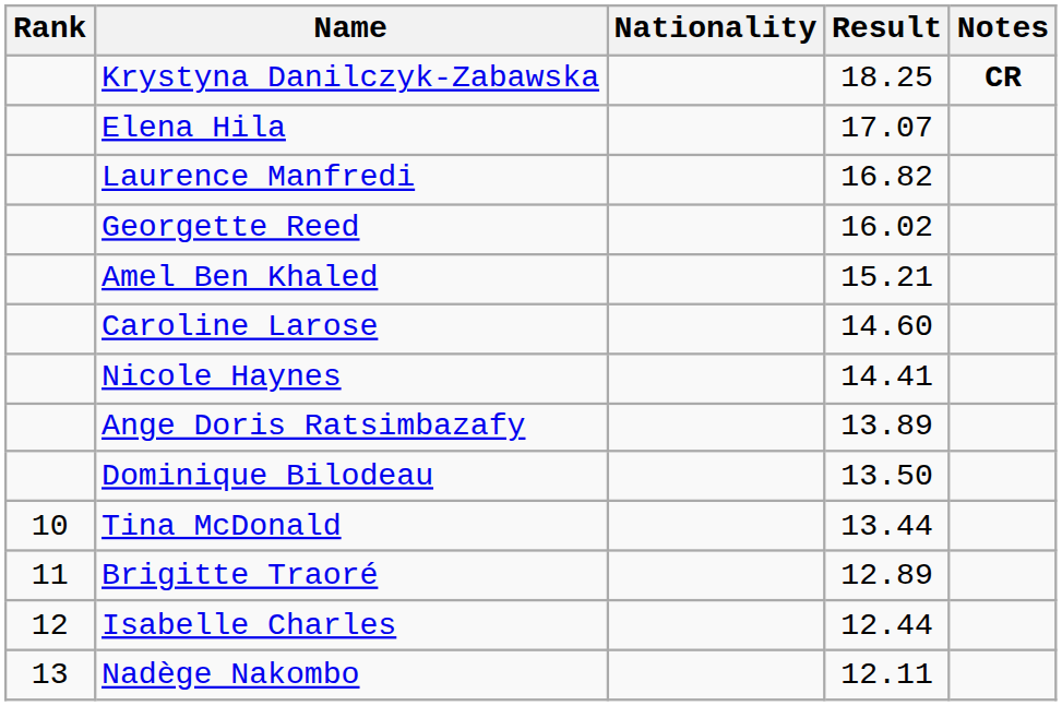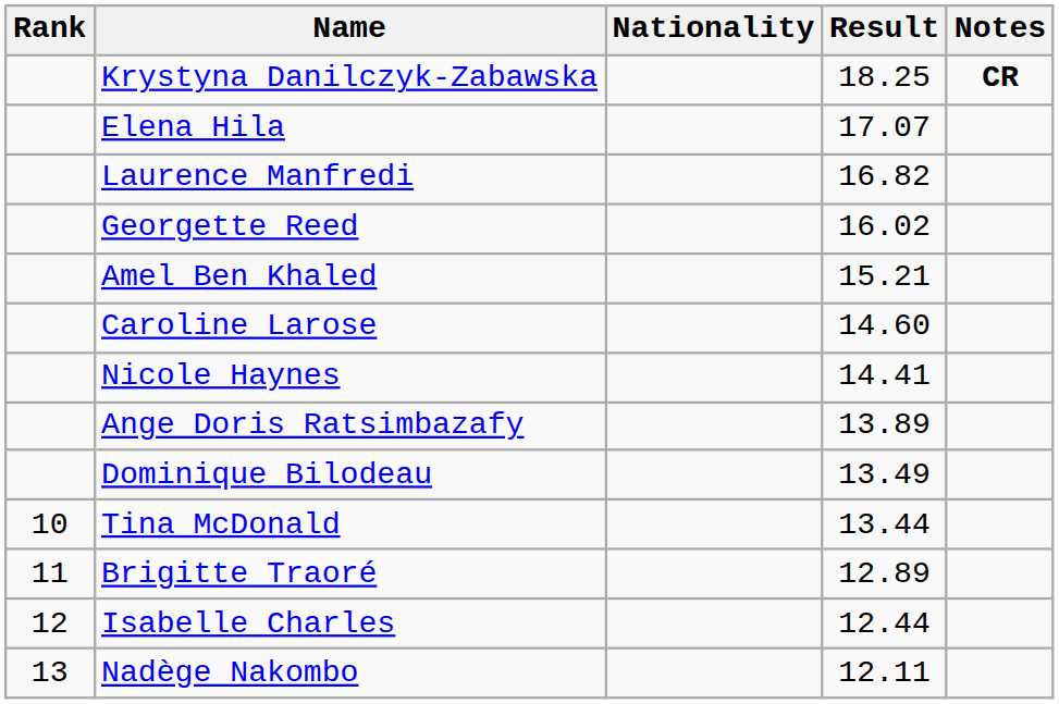Dominique Bilodeau | Result: 13.50 -> 13.49
